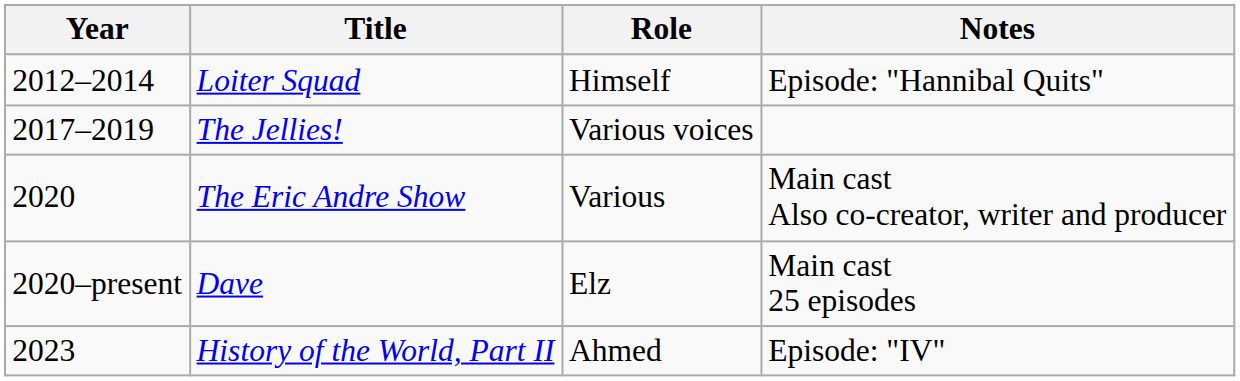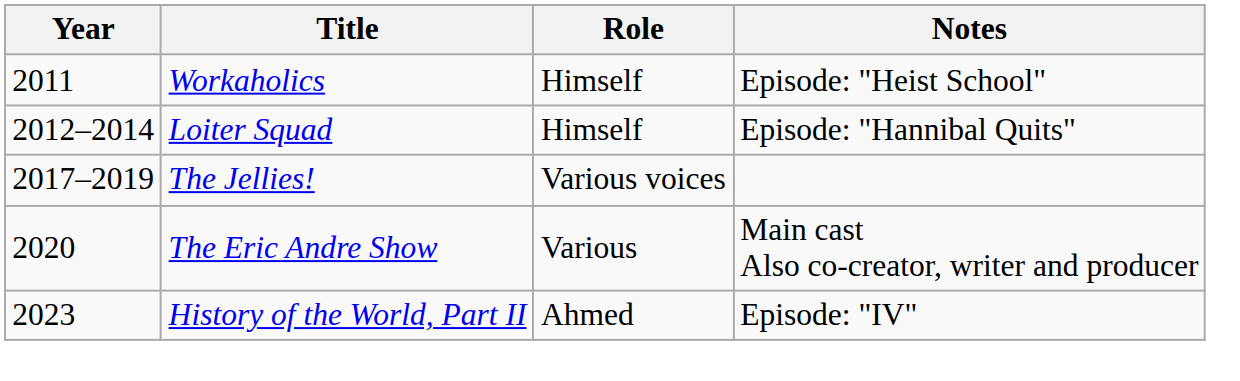+ row: 2011 | Workaholics | Himself | Episode: "Heist School"
- row: 2020–present | Dave | Elz | Main cast 25 episodes
